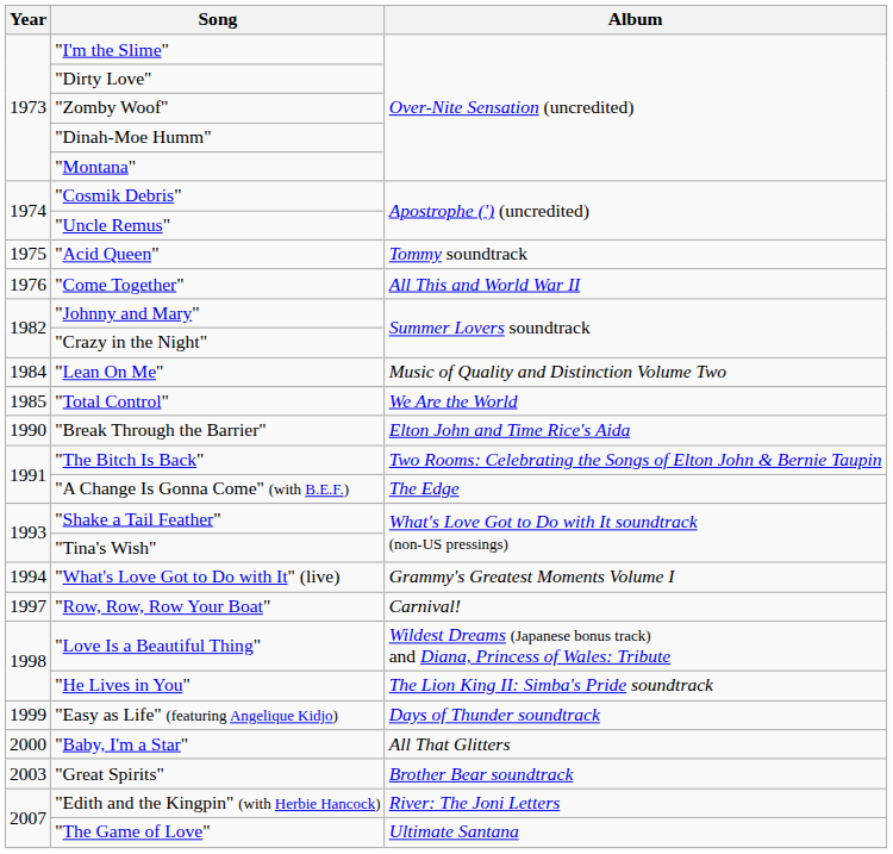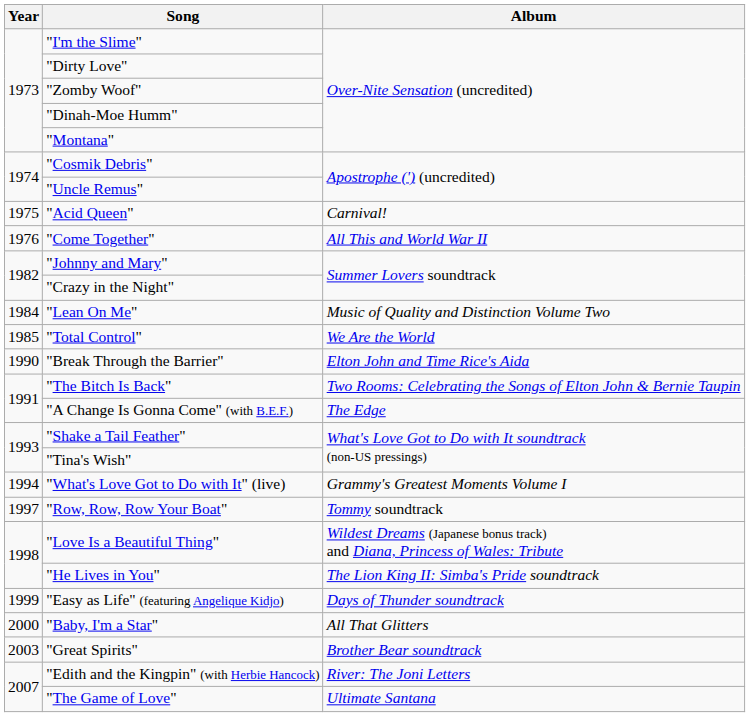"Acid Queen" | Album: Tommy soundtrack -> Carnival!
"Row, Row, Row Your Boat" | Album: Carnival! -> Tommy soundtrack
